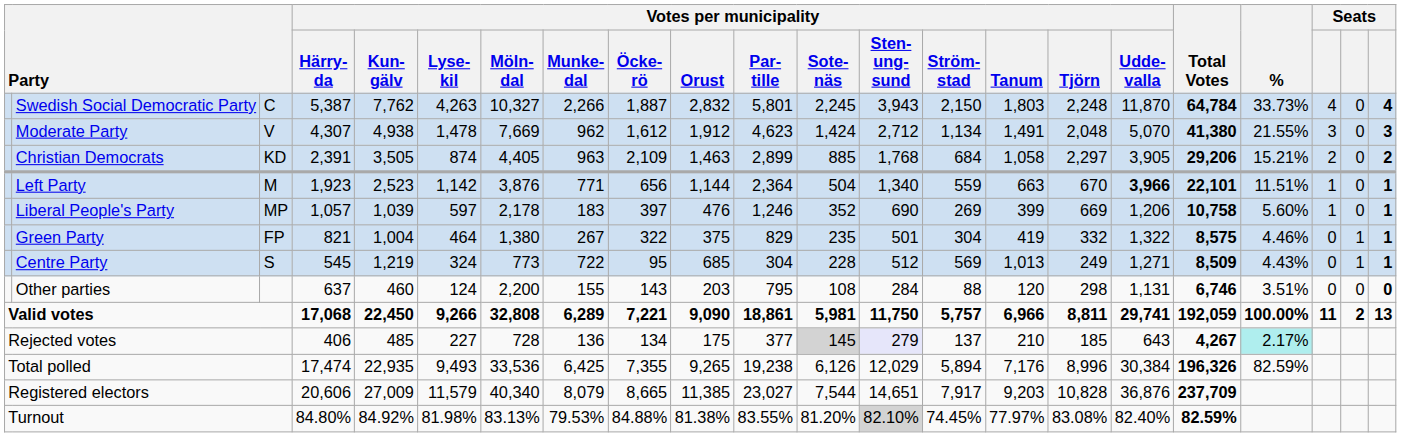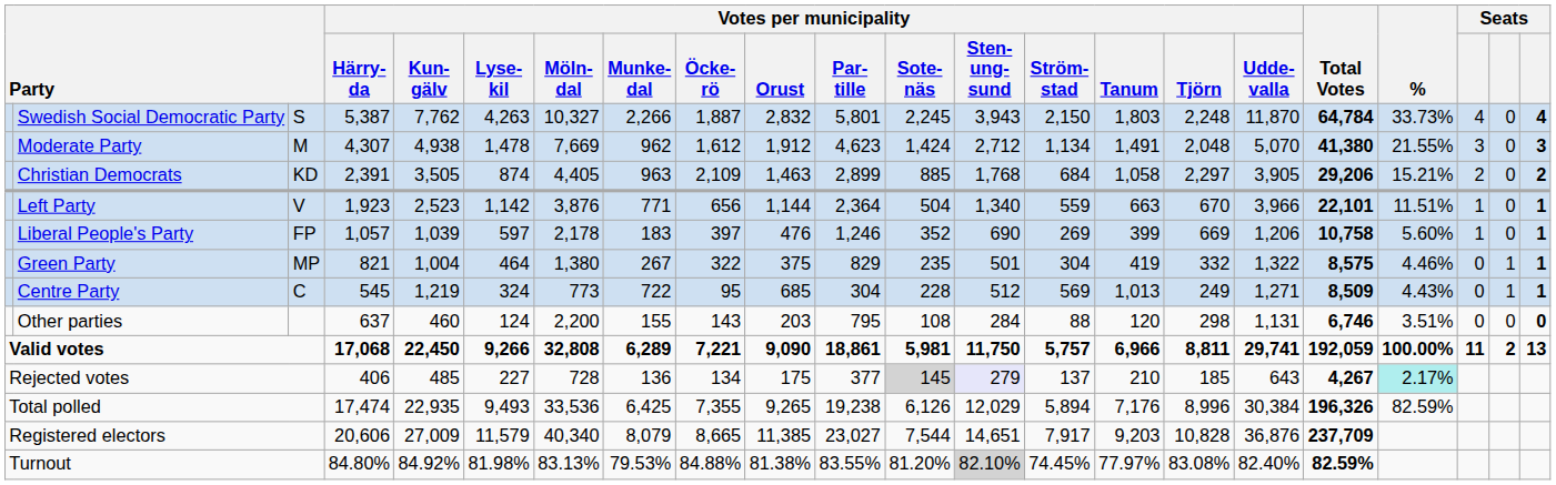Swedish Social Democratic Party | column 3: C -> S
Moderate Party | column 3: V -> M
Left Party | column 3: M -> V
Left Party | Votes per municipality / Udde- valla: bold -> normal
Liberal People's Party | column 3: MP -> FP
Green Party | column 3: FP -> MP
Centre Party | column 3: S -> C
